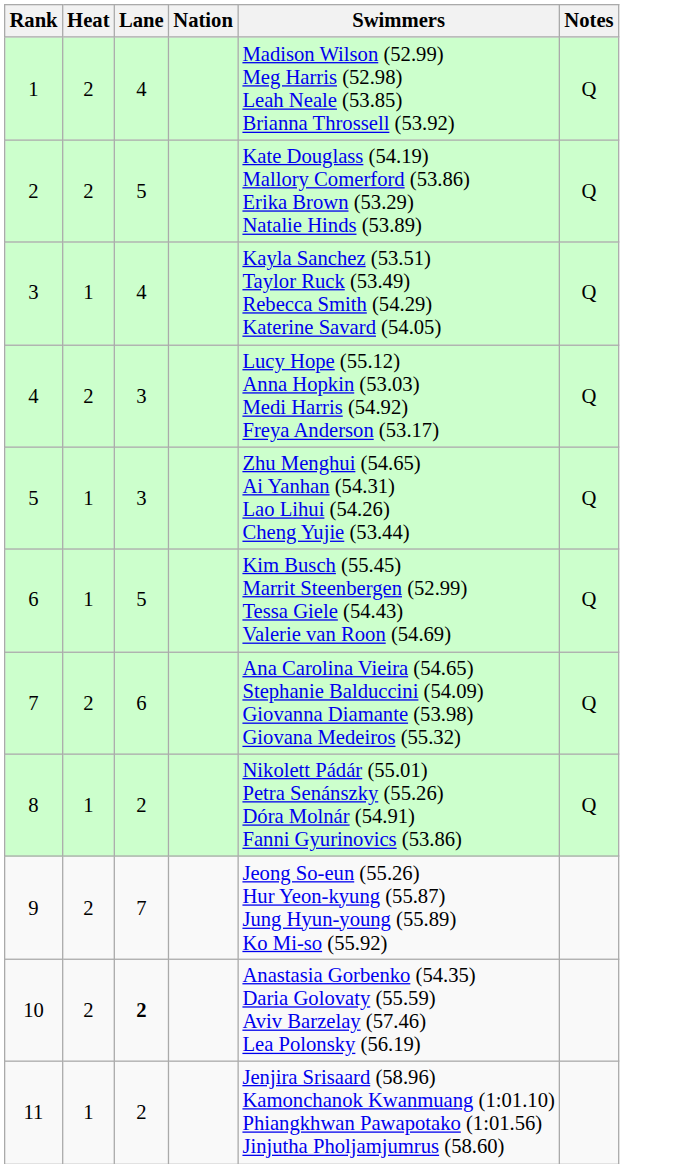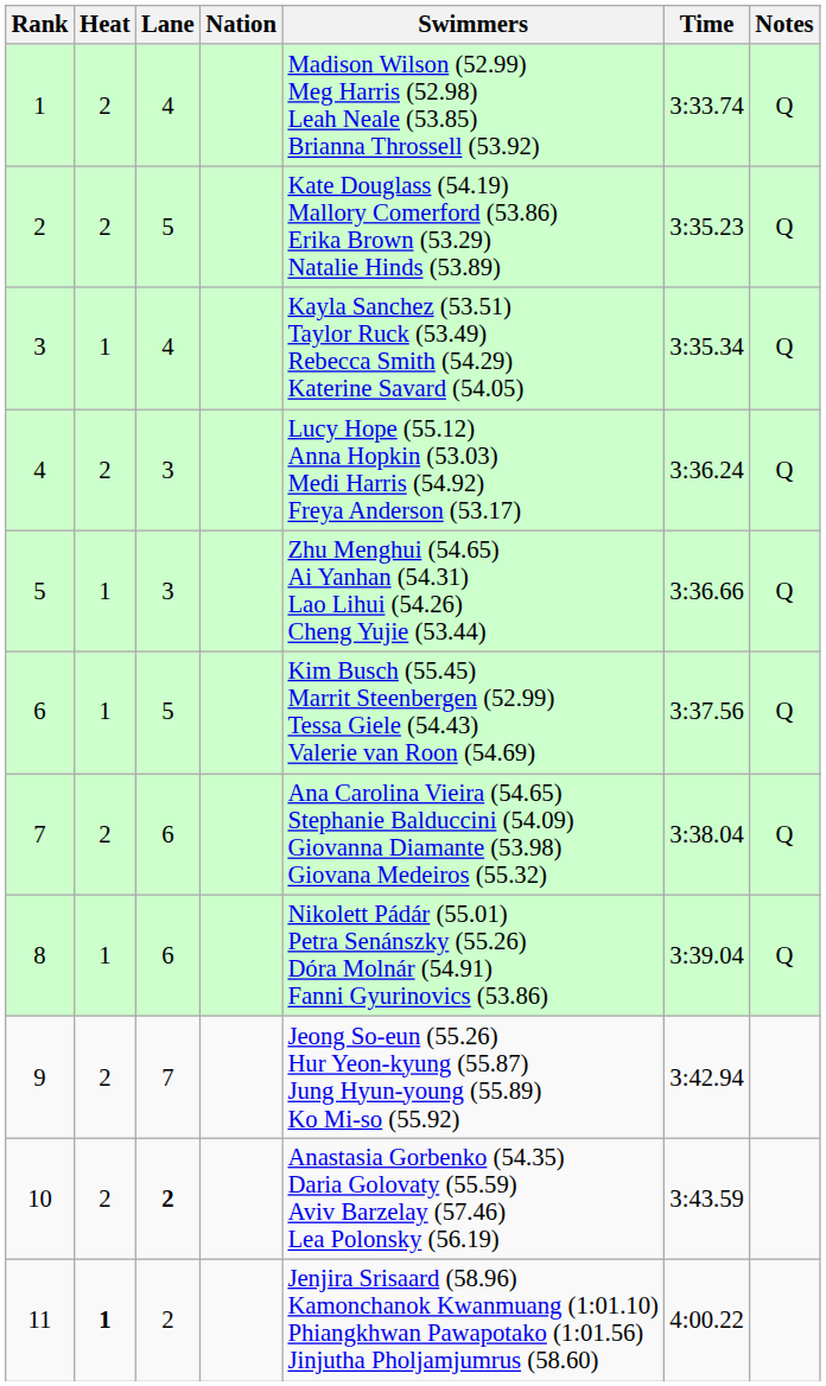+ column: Time | 3:33.74 | 3:35.23 | 3:35.34 | 3:36.24 | 3:36.66 | 3:37.56 | 3:38.04 | 3:39.04 | 3:42.94 | 3:43.59 | 4:00.22
8 | Lane: 2 -> 6
11 | Heat: normal -> bold
